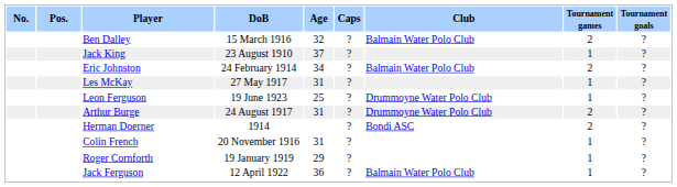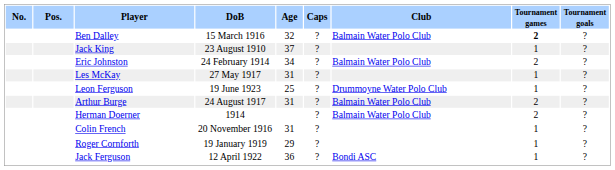Ben Dalley | Tournament games: normal -> bold
Arthur Burge | Club: Drummoyne Water Polo Club -> Balmain Water Polo Club
Herman Doerner | Club: Bondi ASC -> Balmain Water Polo Club
Jack Ferguson | Club: Balmain Water Polo Club -> Bondi ASC
